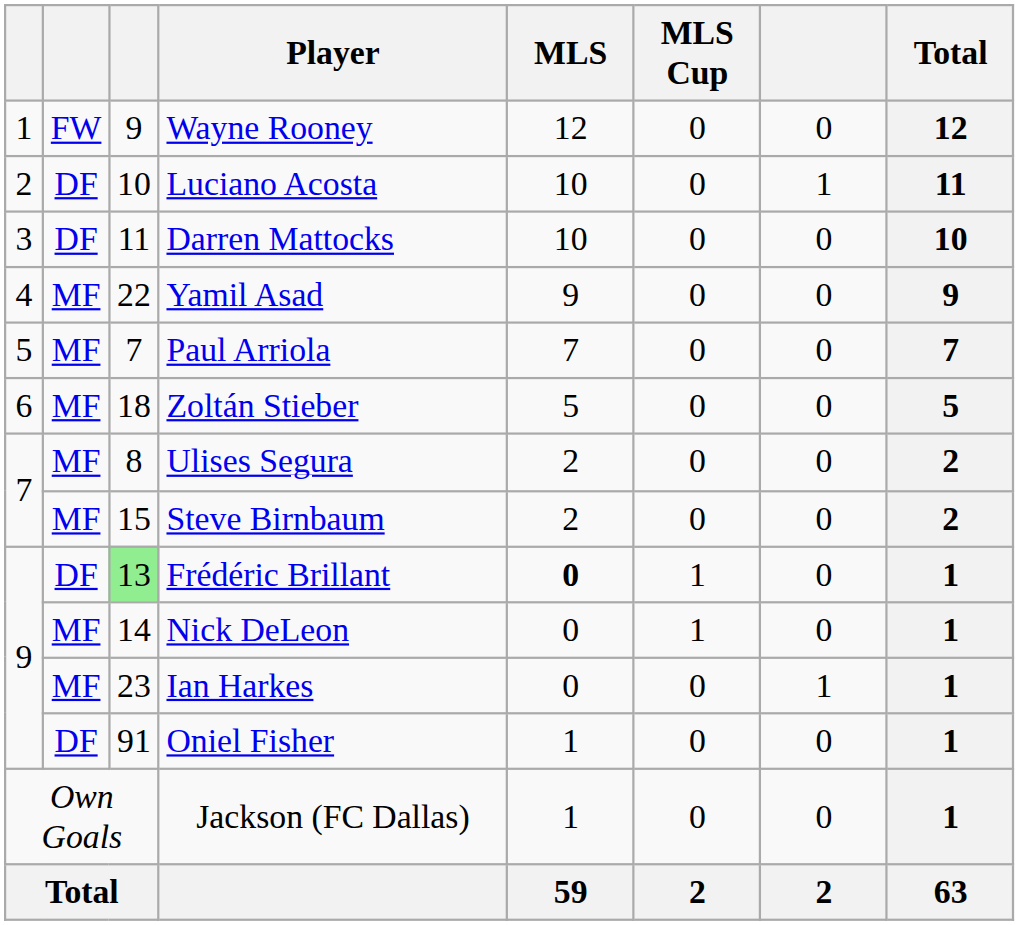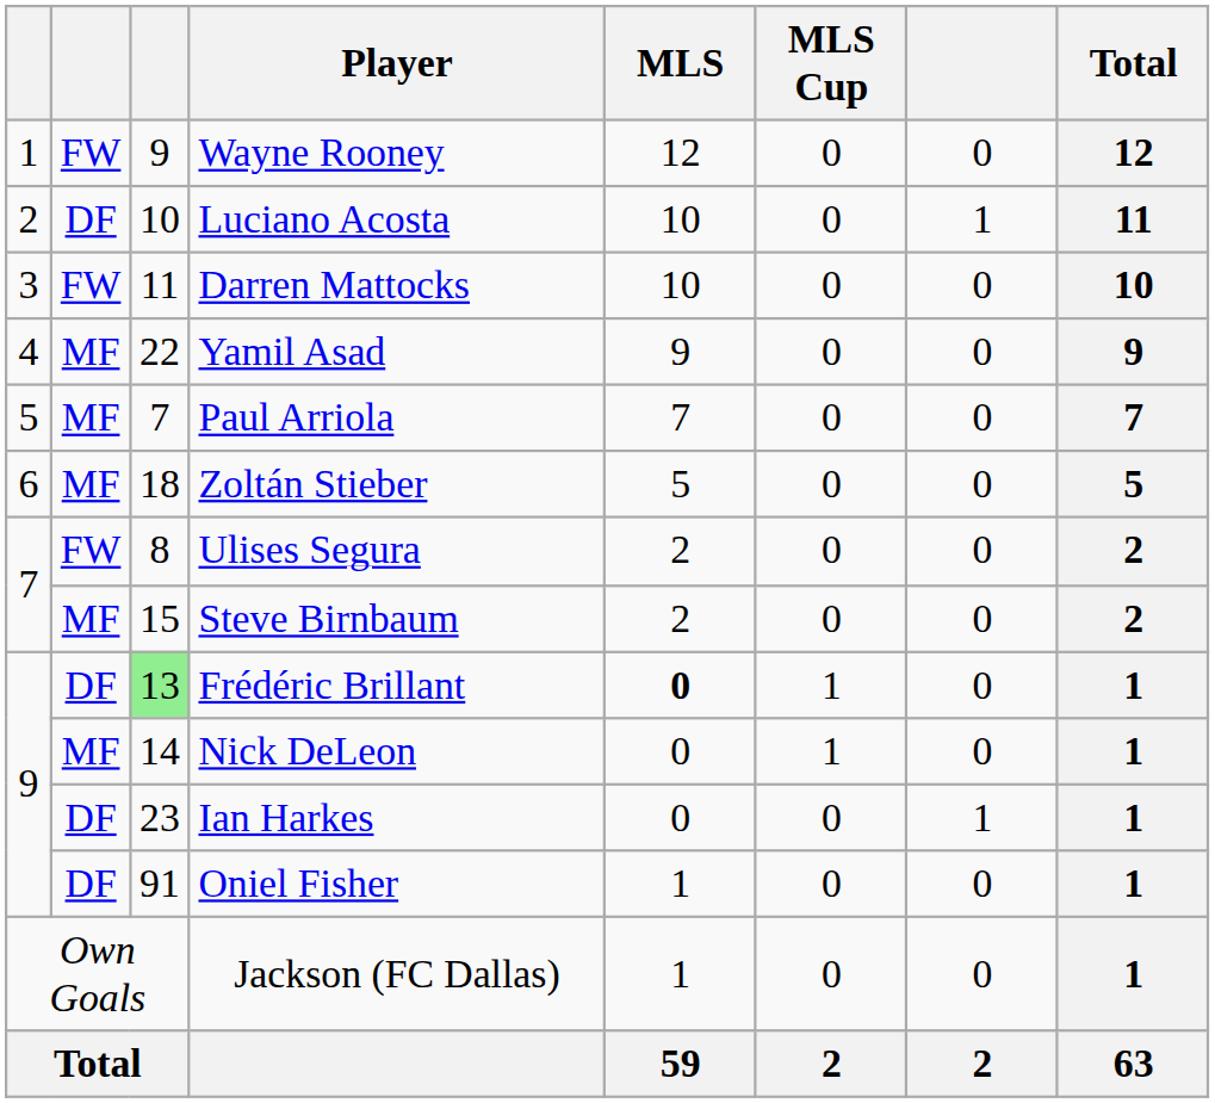Darren Mattocks | column 2: DF -> FW
Ulises Segura | column 2: MF -> FW
Ian Harkes | column 2: MF -> DF
